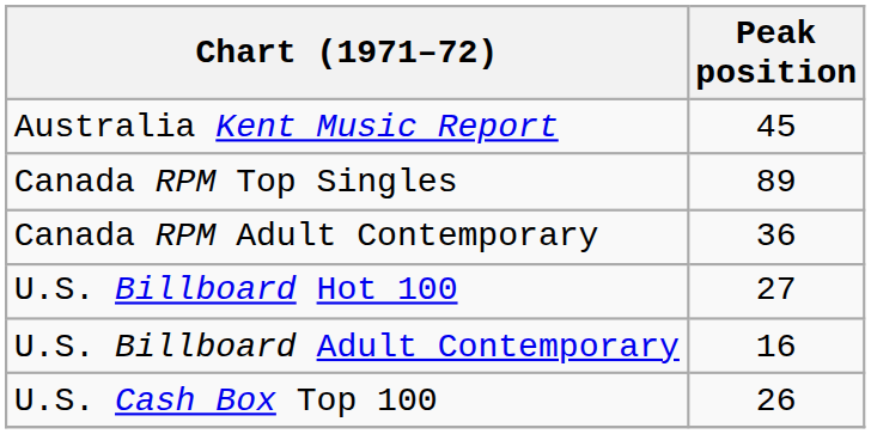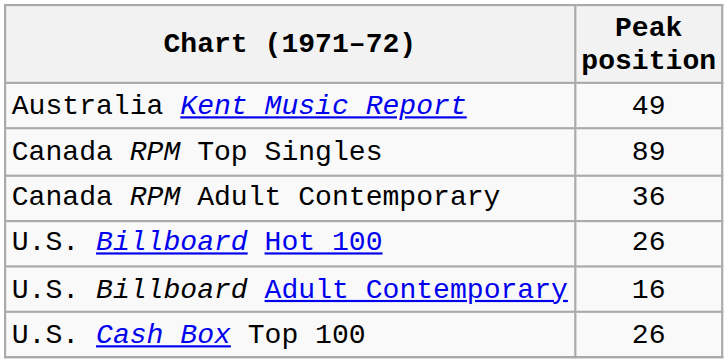Australia Kent Music Report | Peak position: 45 -> 49
U.S. Billboard Hot 100 | Peak position: 27 -> 26
